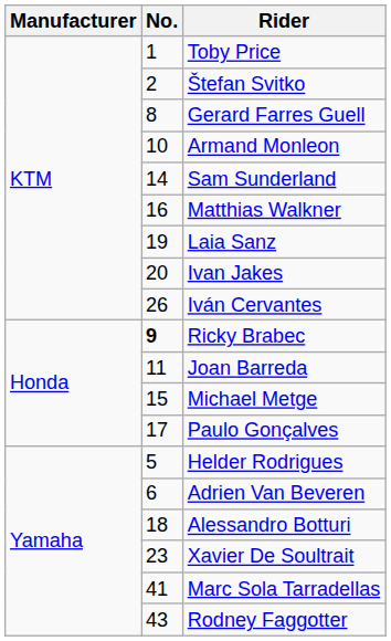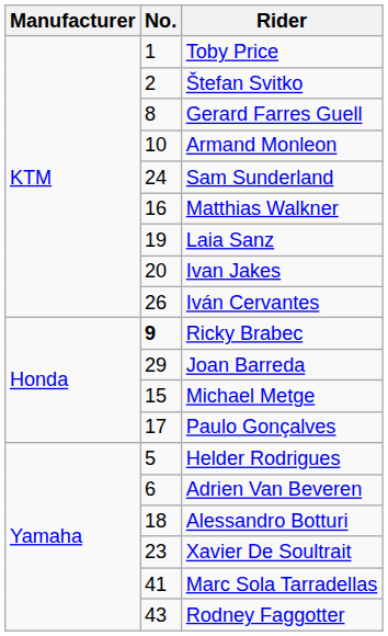Sam Sunderland | No.: 14 -> 24
Joan Barreda | No.: 11 -> 29
